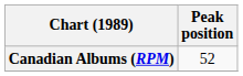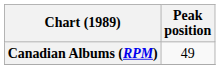Canadian Albums (RPM) | Peak position: 52 -> 49
